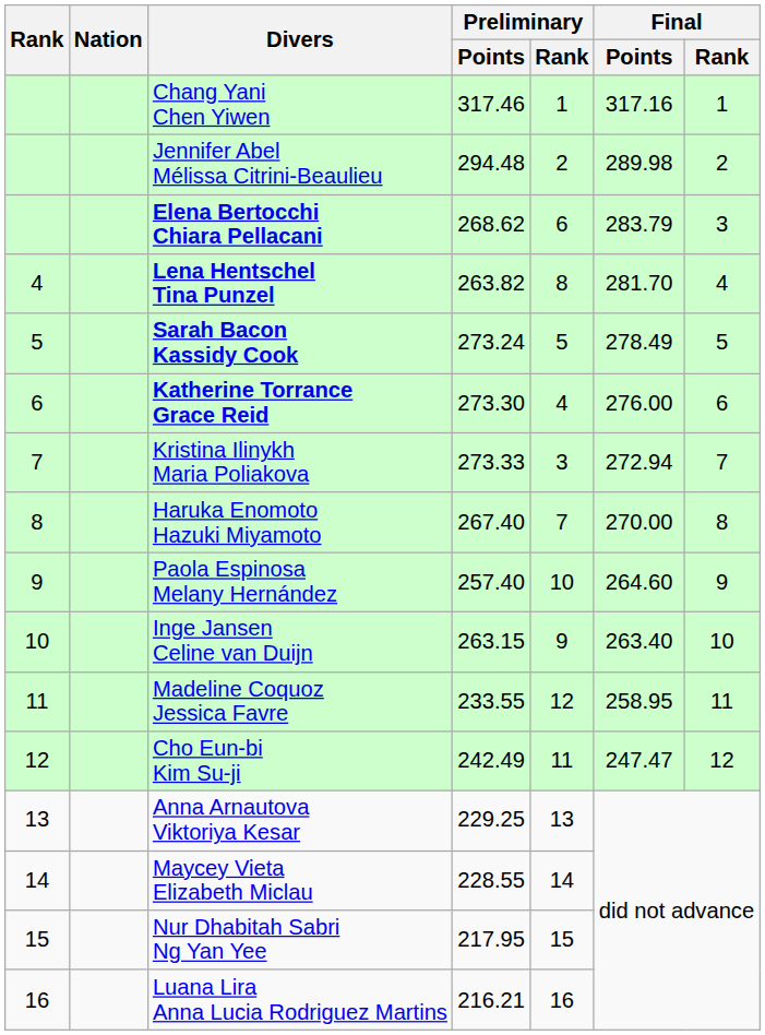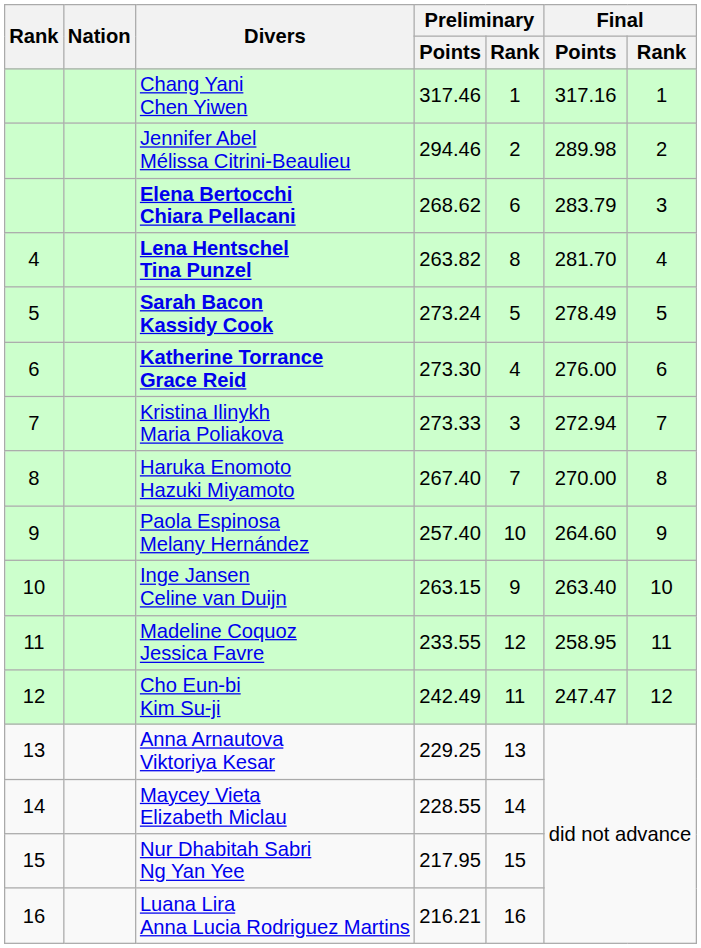Jennifer Abel Mélissa Citrini-Beaulieu | Preliminary / Points: 294.48 -> 294.46
